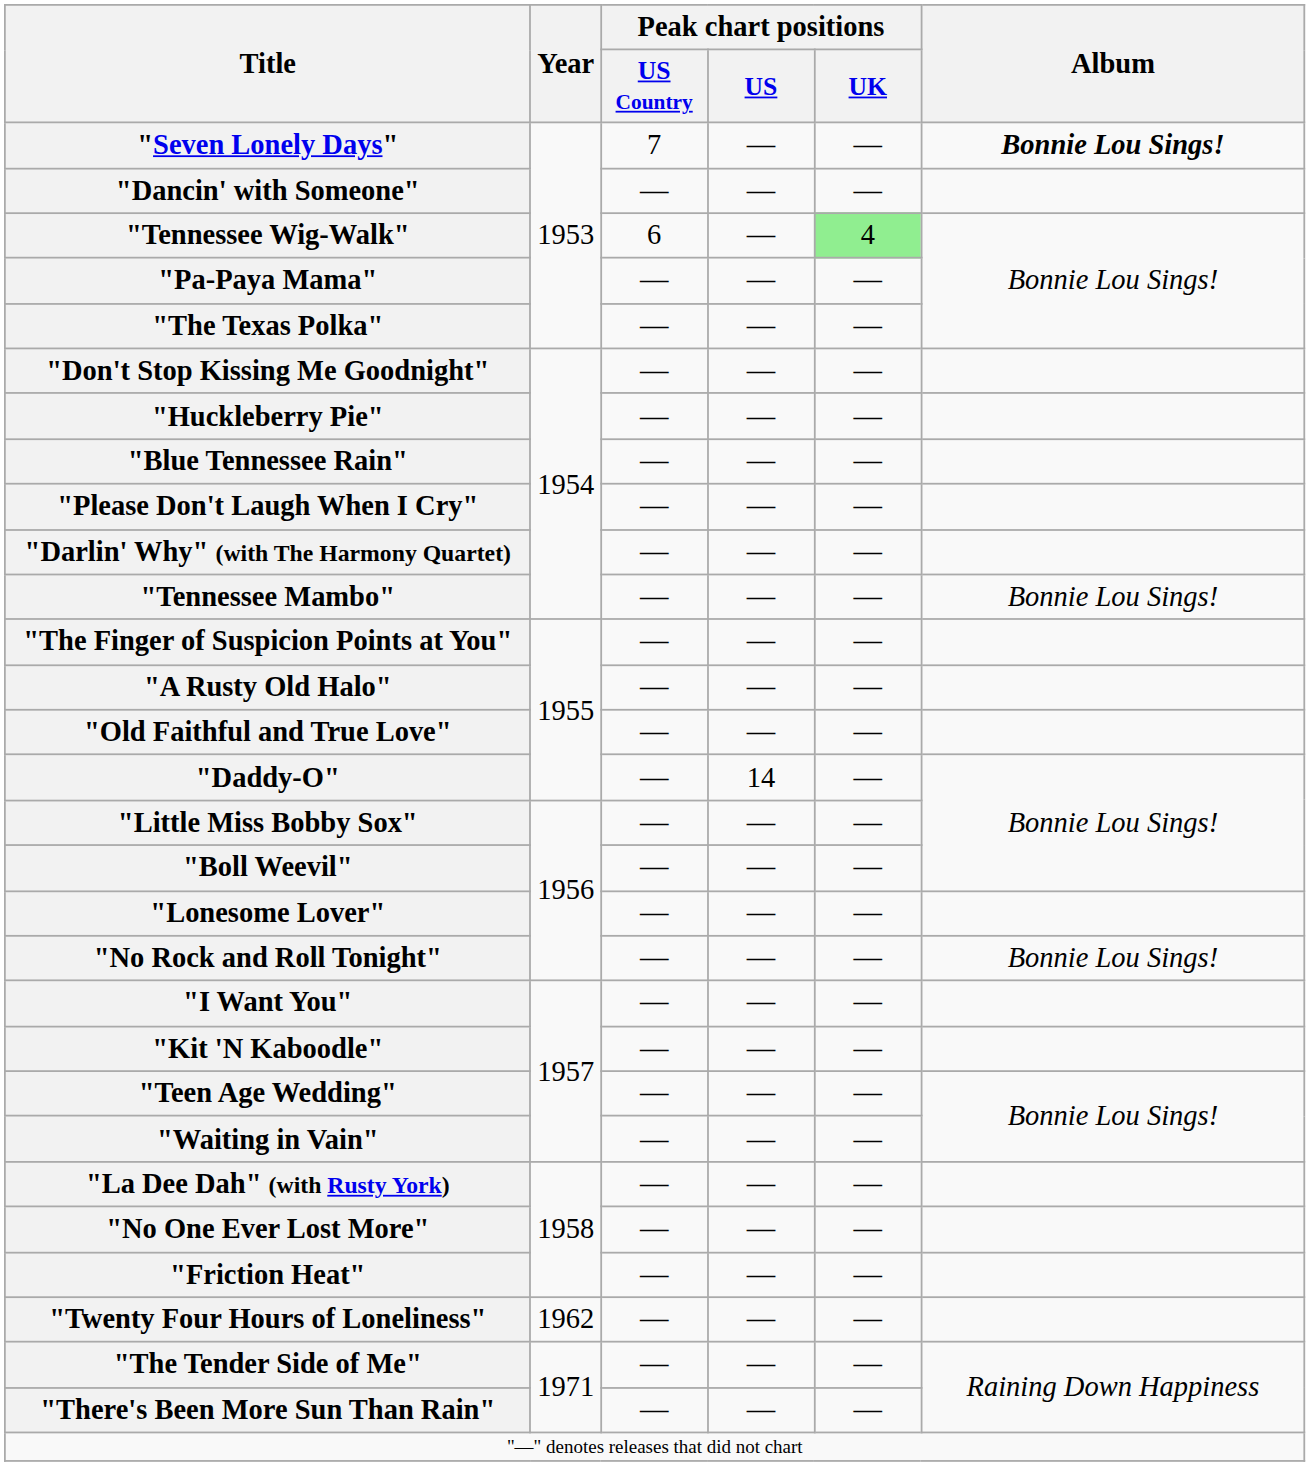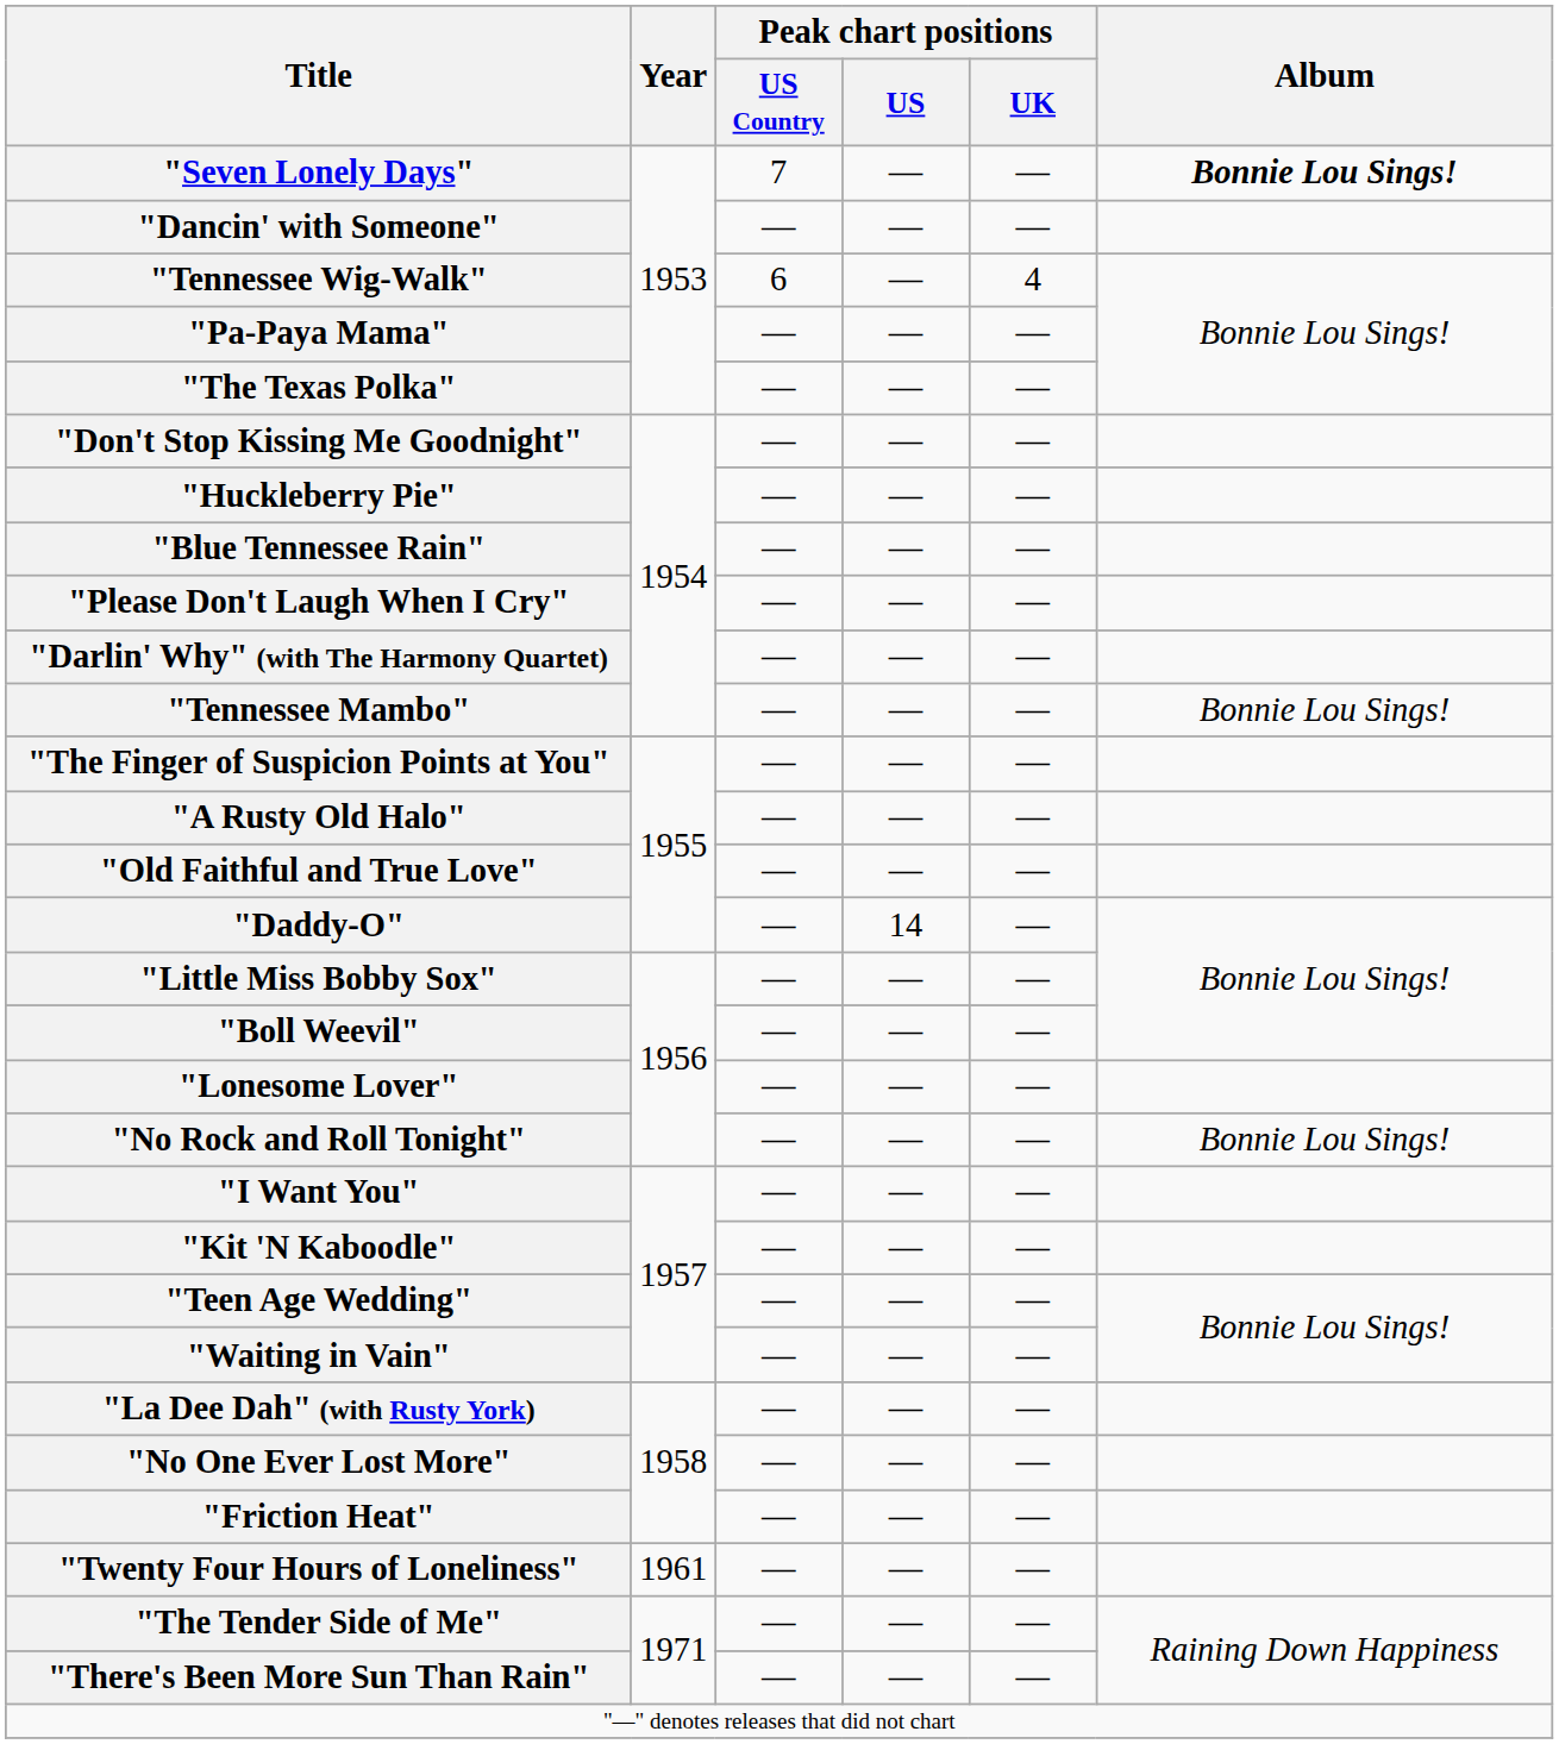"Tennessee Wig-Walk" | Peak chart positions / UK: lightgreen background -> no background
"Twenty Four Hours of Loneliness" | Year: 1962 -> 1961
